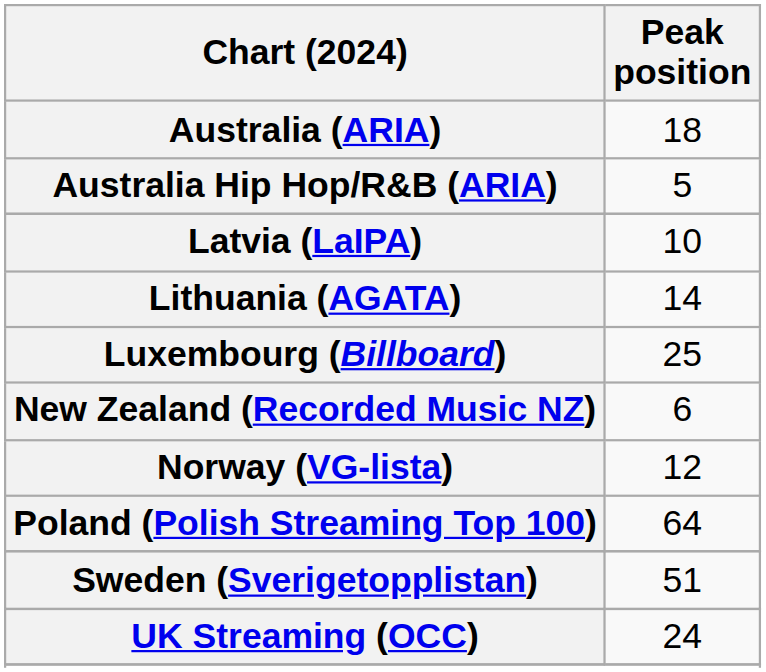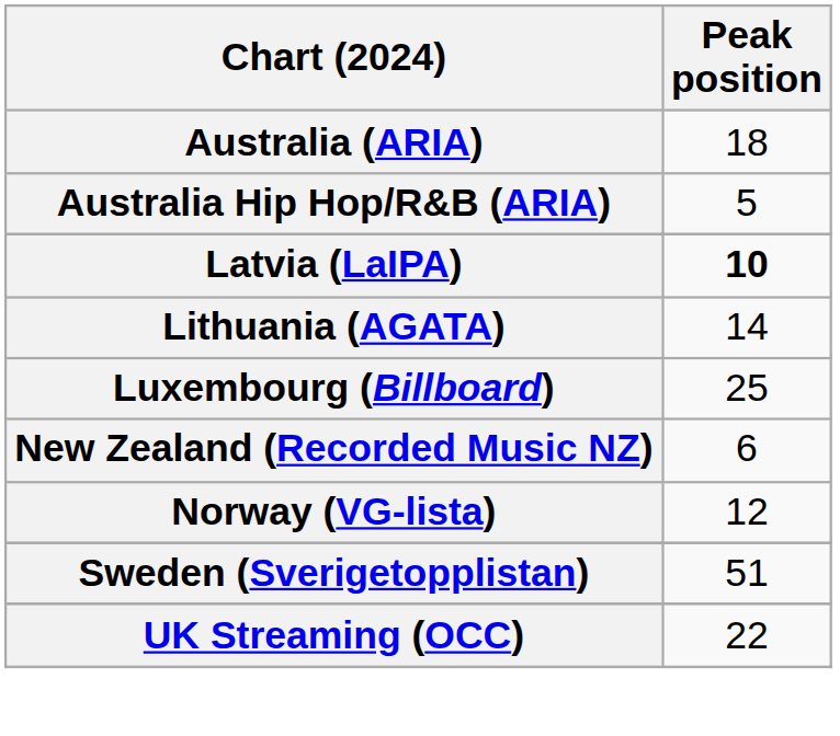Latvia (LaIPA) | Peak position: normal -> bold
- row: Poland (Polish Streaming Top 100) | 64
UK Streaming (OCC) | Peak position: 24 -> 22
